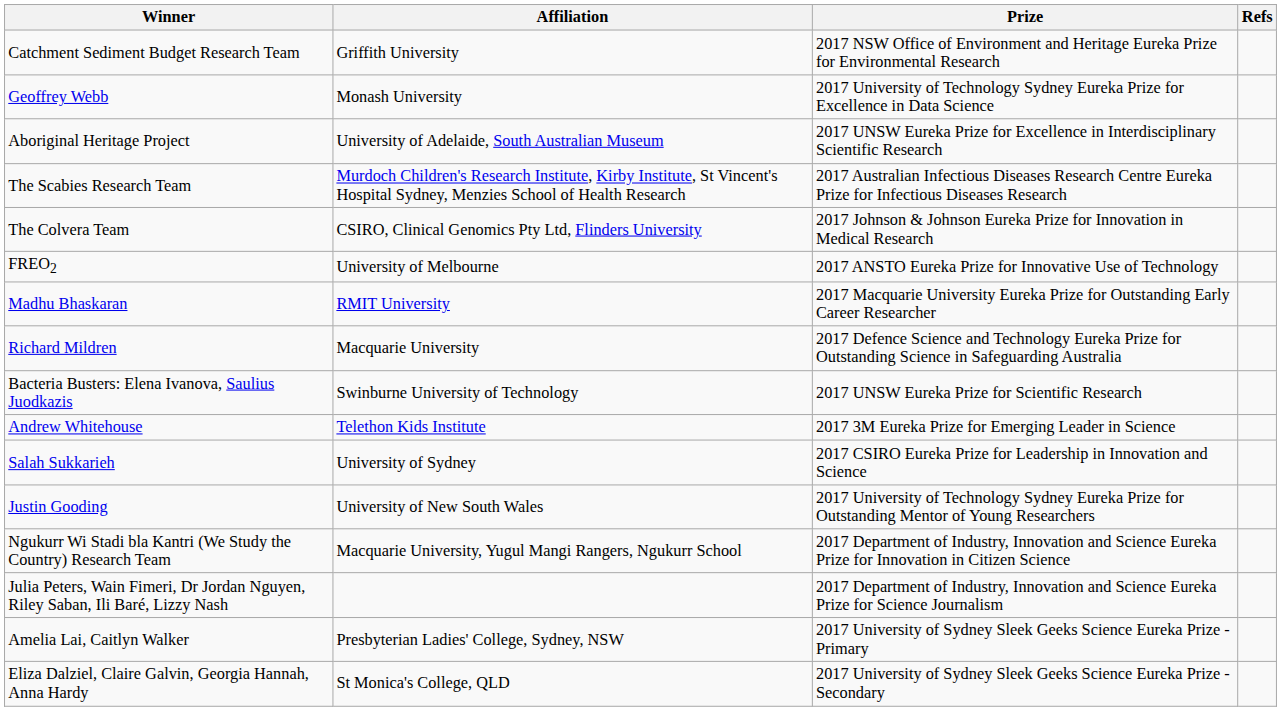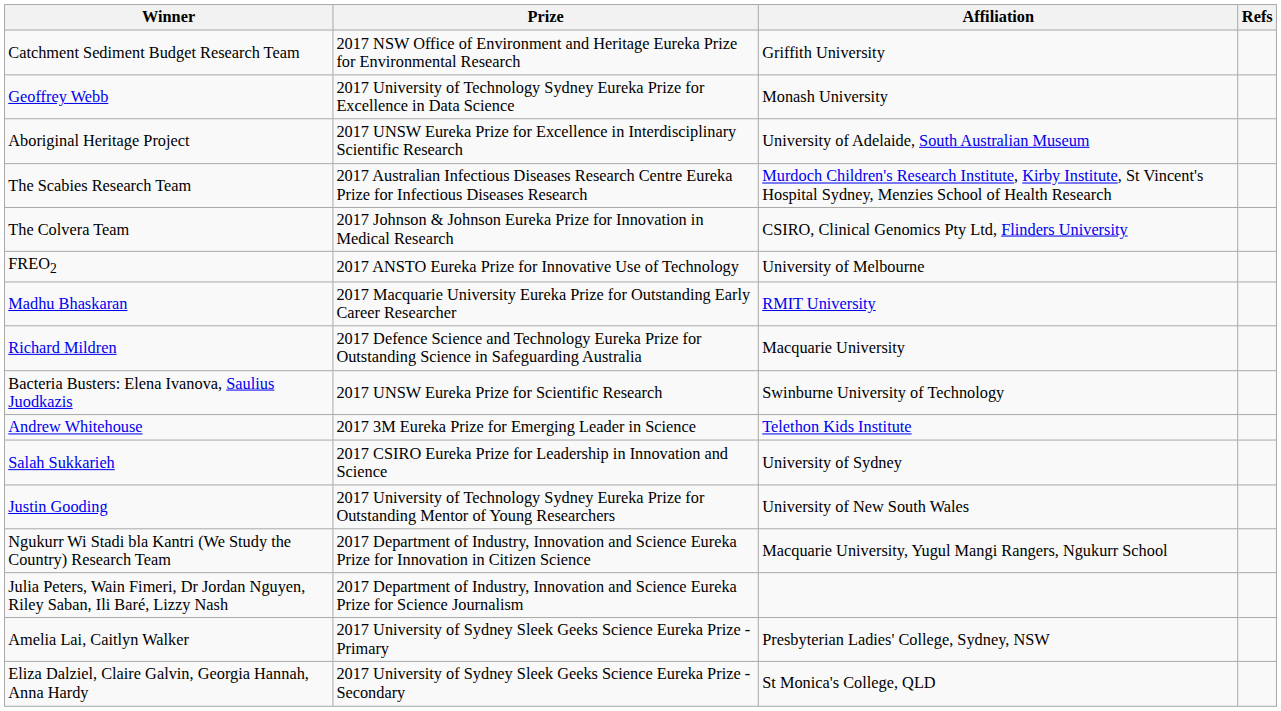columns swapped: Affiliation <-> Prize
